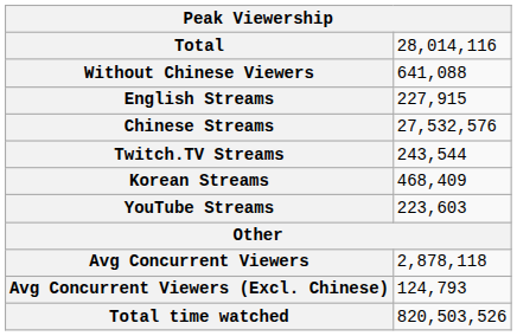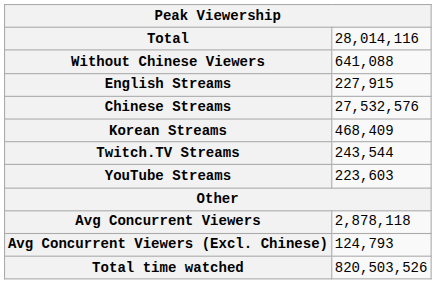rows swapped: Korean Streams <-> Twitch.TV Streams
